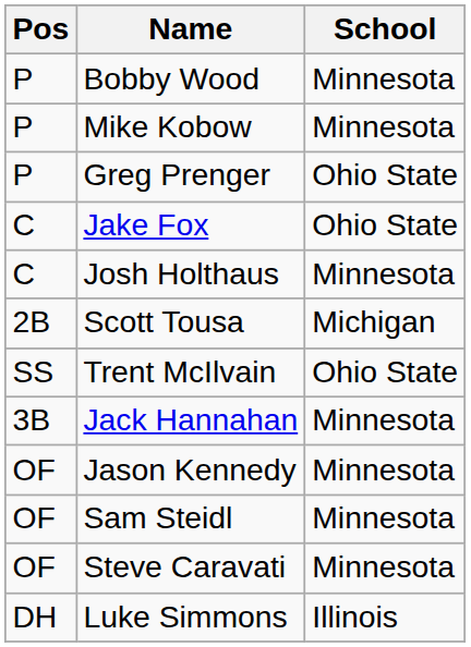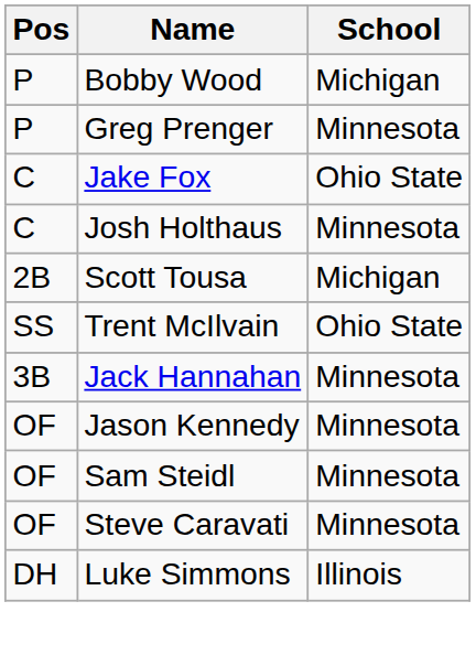Bobby Wood | School: Minnesota -> Michigan
- row: P | Mike Kobow | Minnesota
Greg Prenger | School: Ohio State -> Minnesota
